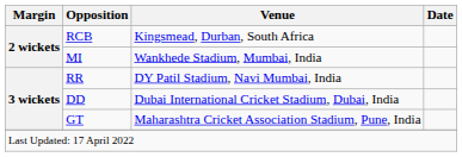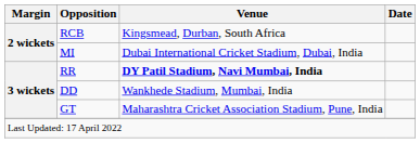MI | Venue: Wankhede Stadium, Mumbai, India -> Dubai International Cricket Stadium, Dubai, India
RR | Venue: normal -> bold
DD | Venue: Dubai International Cricket Stadium, Dubai, India -> Wankhede Stadium, Mumbai, India
